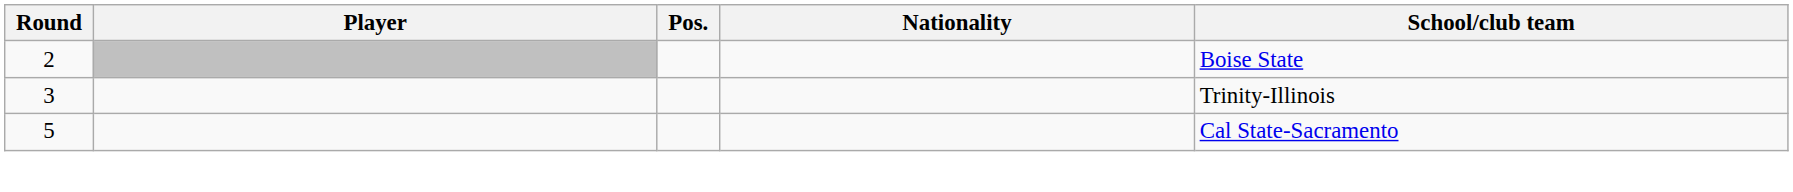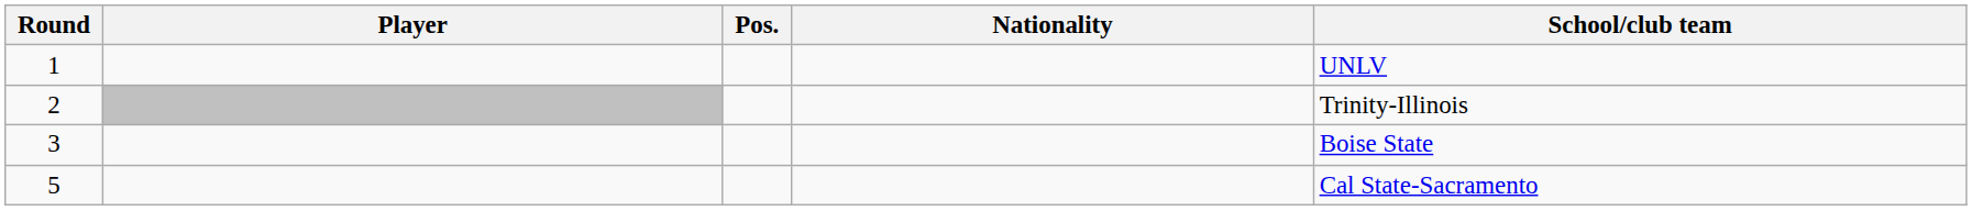+ row: 1 | UNLV
2 | School/club team: Boise State -> Trinity-Illinois
3 | School/club team: Trinity-Illinois -> Boise State
